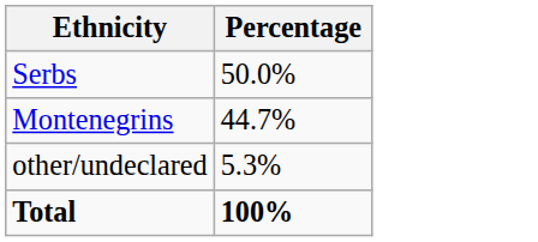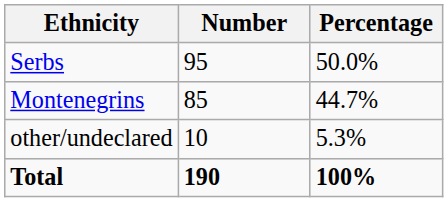+ column: Number | 95 | 85 | 10 | 190
